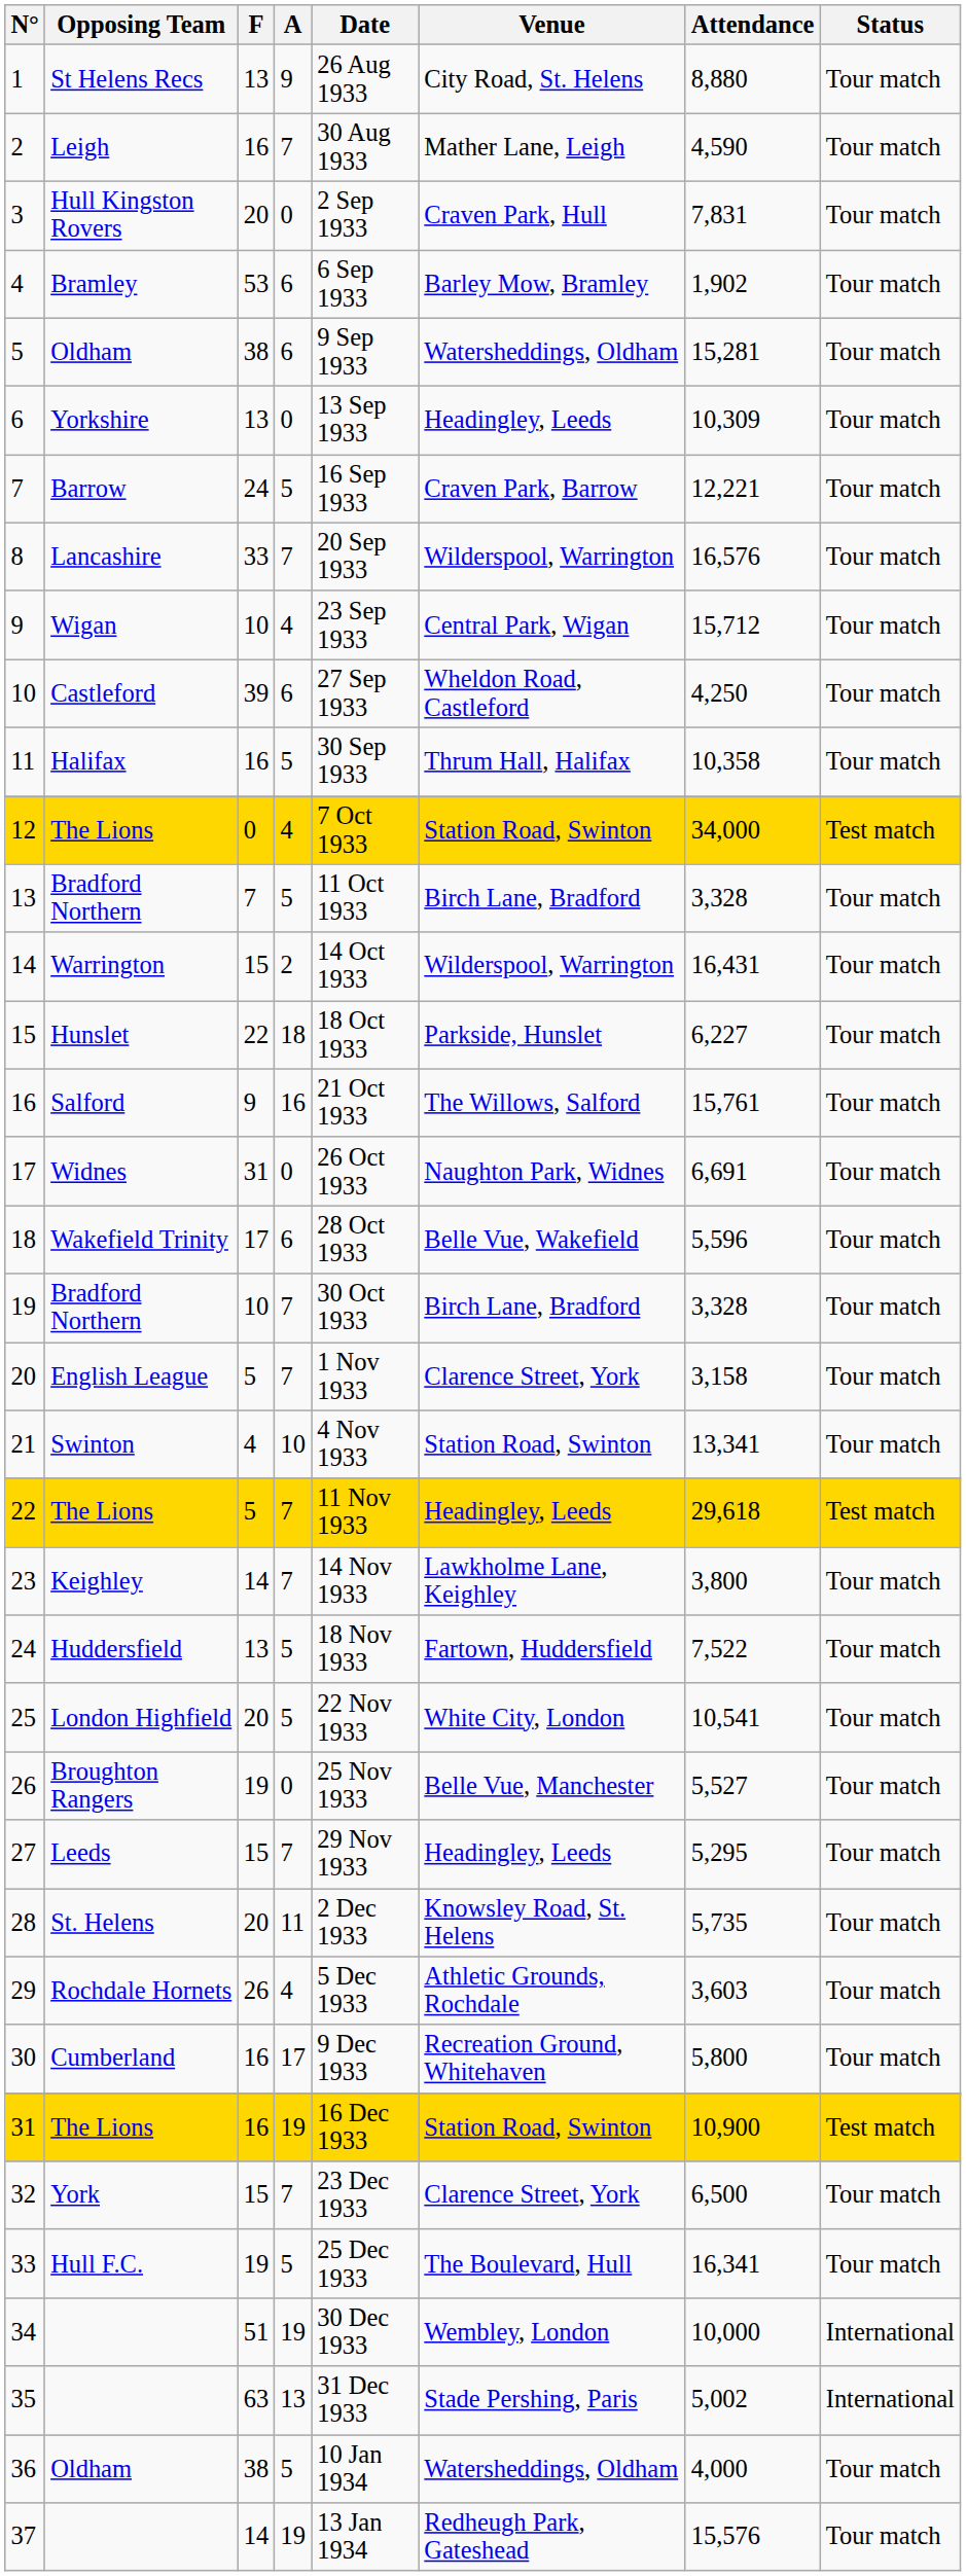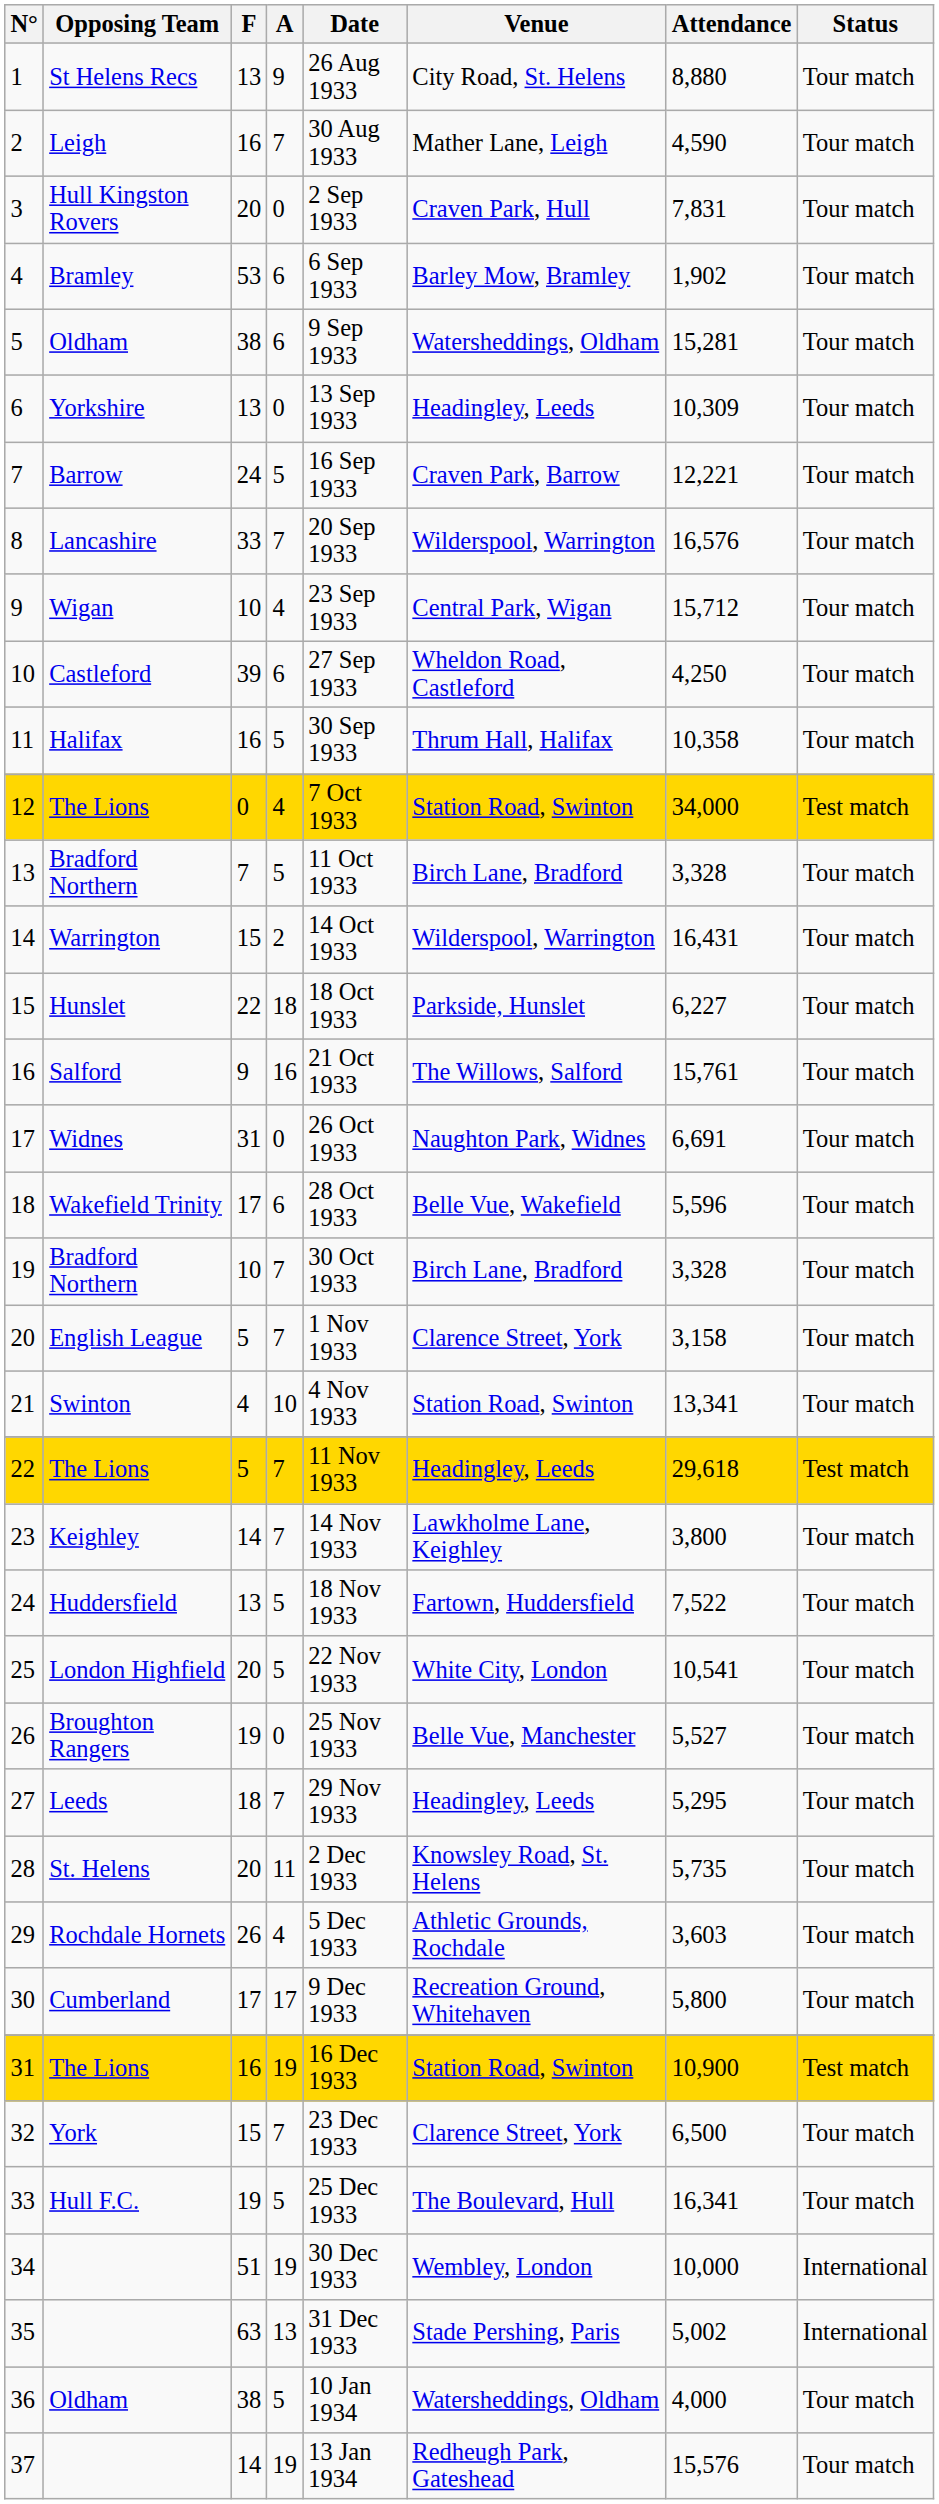27 | F: 15 -> 18
30 | F: 16 -> 17
